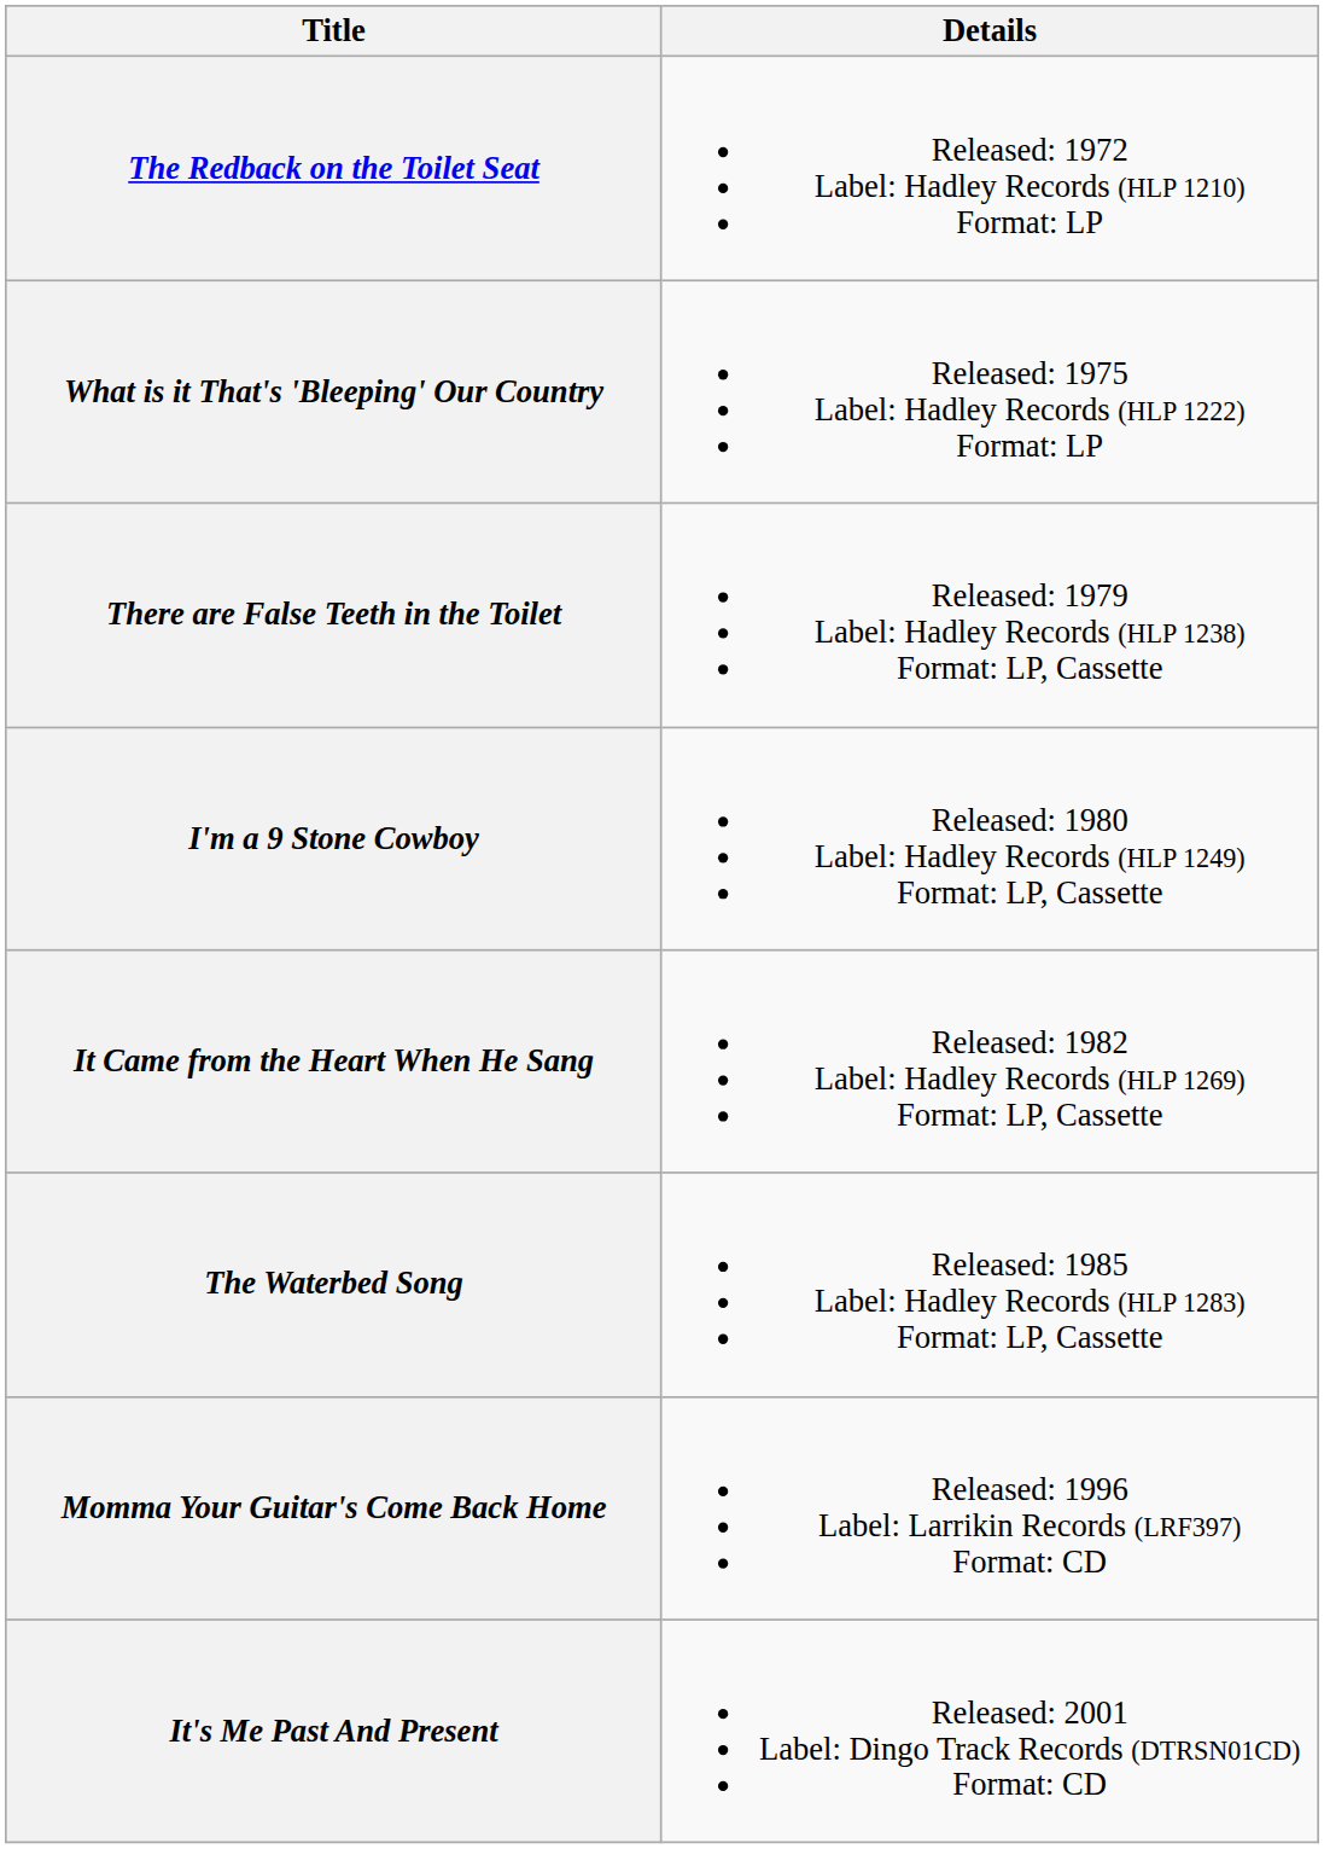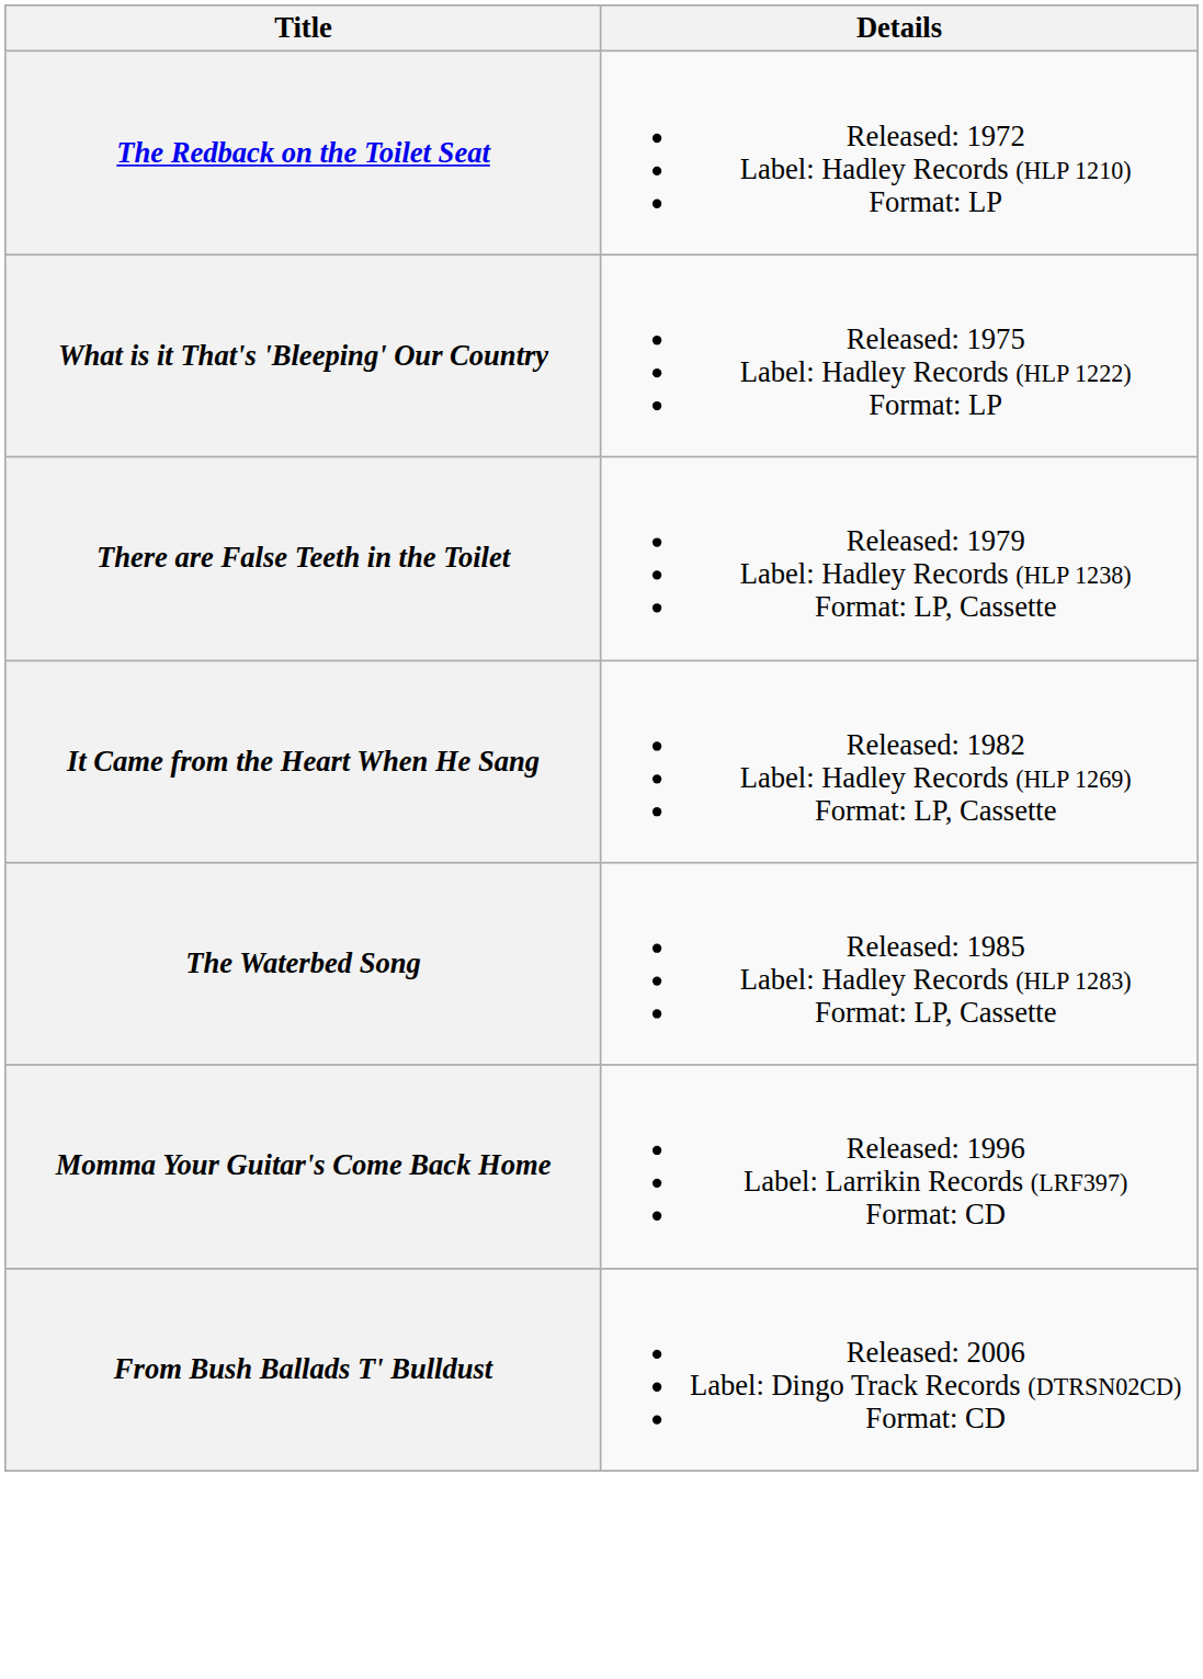- row: I'm a 9 Stone Cowboy | Released: 1980 Label: Hadley Records (HLP 1249) Format: LP, Cassette
- row: It's Me Past And Present | Released: 2001 Label: Dingo Track Records (DTRSN01CD) Format: CD
+ row: From Bush Ballads T' Bulldust | Released: 2006 Label: Dingo Track Records (DTRSN02CD) Format: CD
